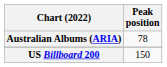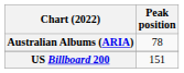US Billboard 200 | Peak position: 150 -> 151
